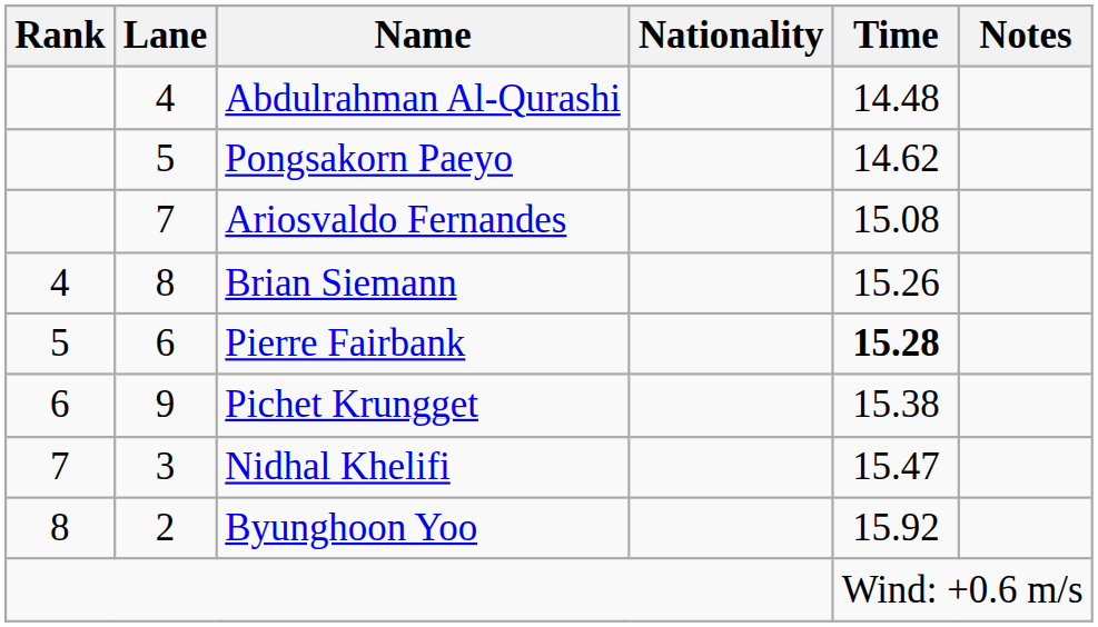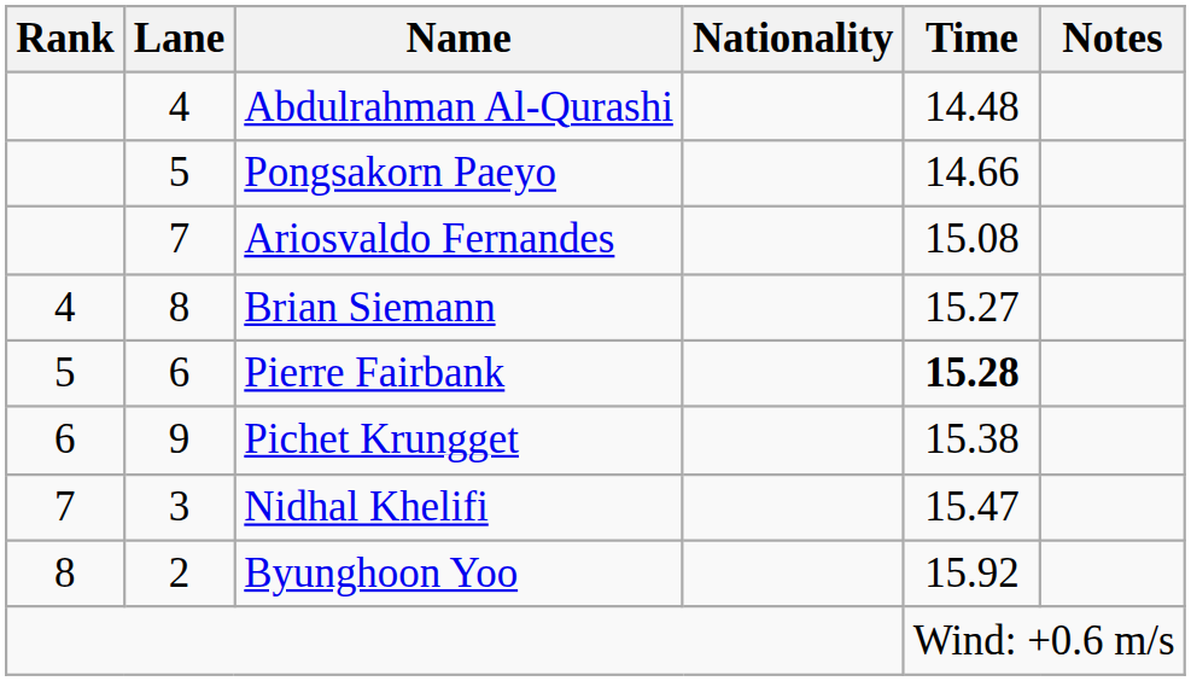Pongsakorn Paeyo | Time: 14.62 -> 14.66
Brian Siemann | Time: 15.26 -> 15.27
